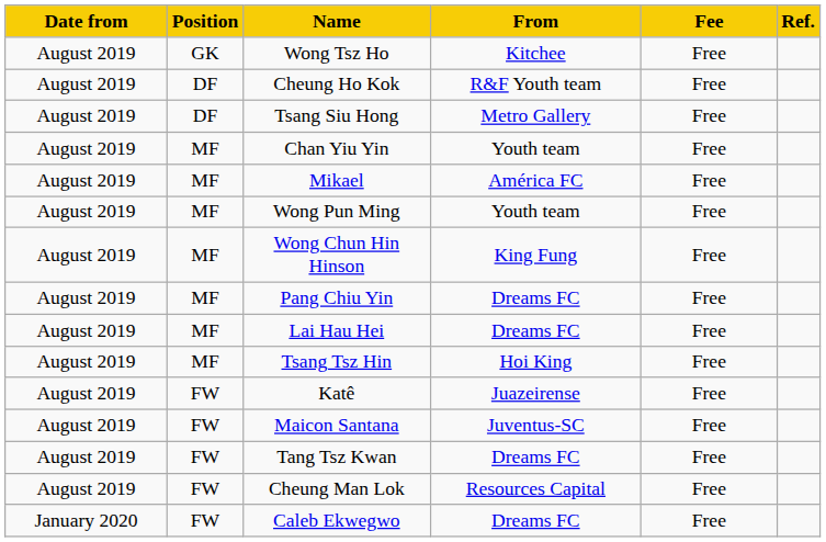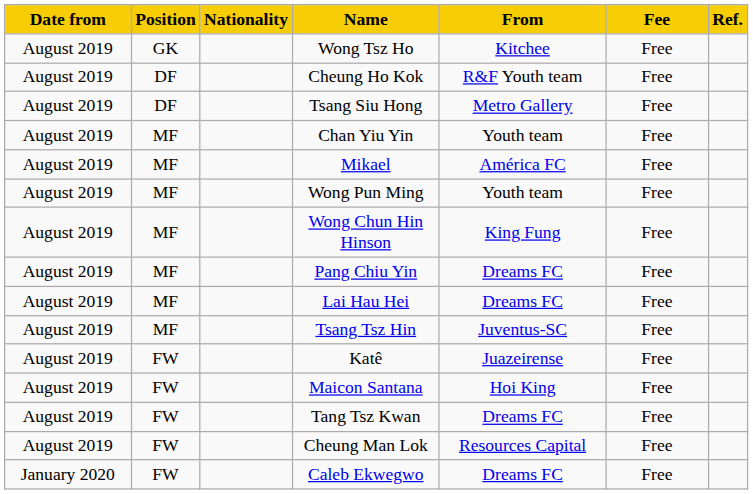+ column: Nationality
Tsang Tsz Hin | From: Hoi King -> Juventus-SC
Maicon Santana | From: Juventus-SC -> Hoi King
